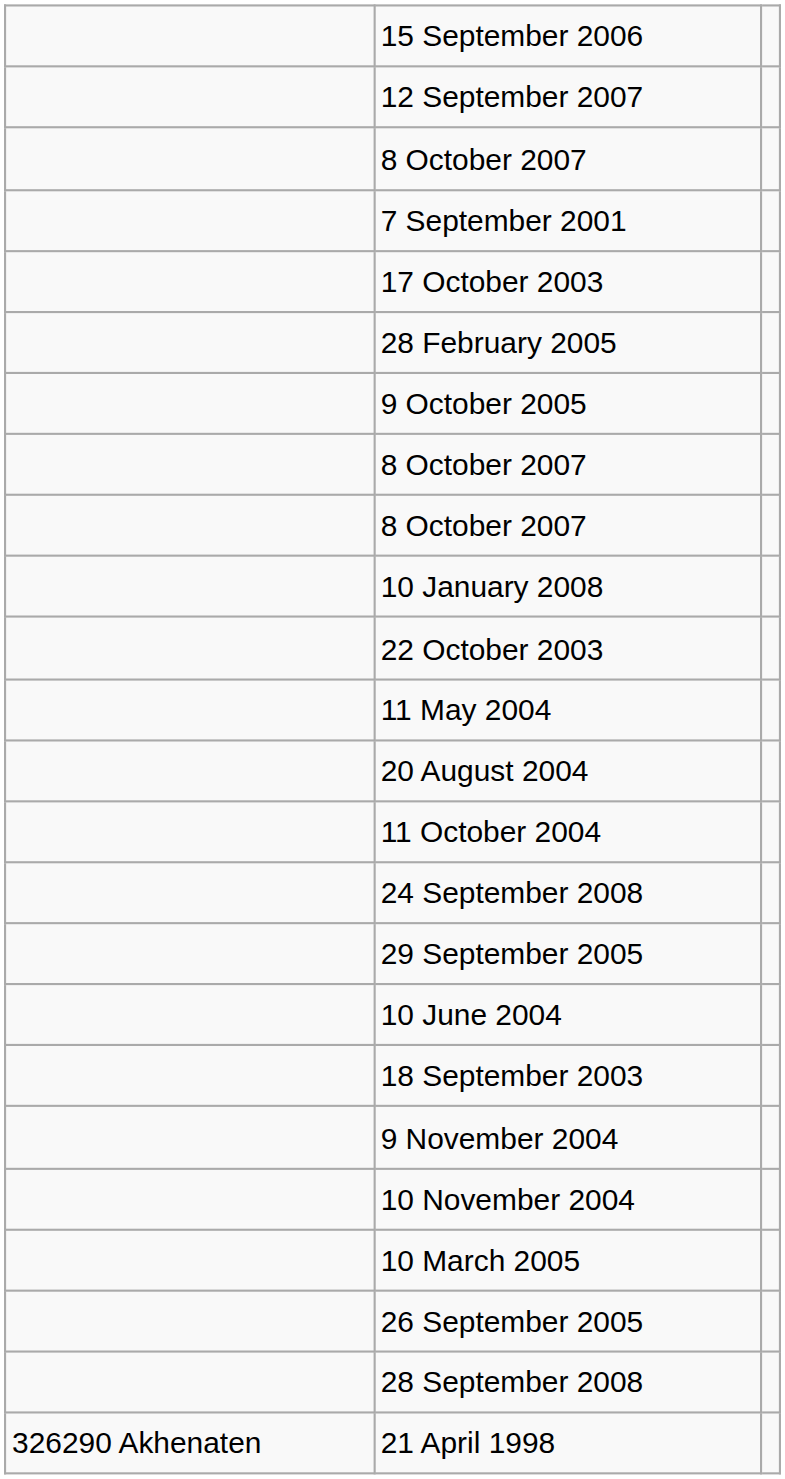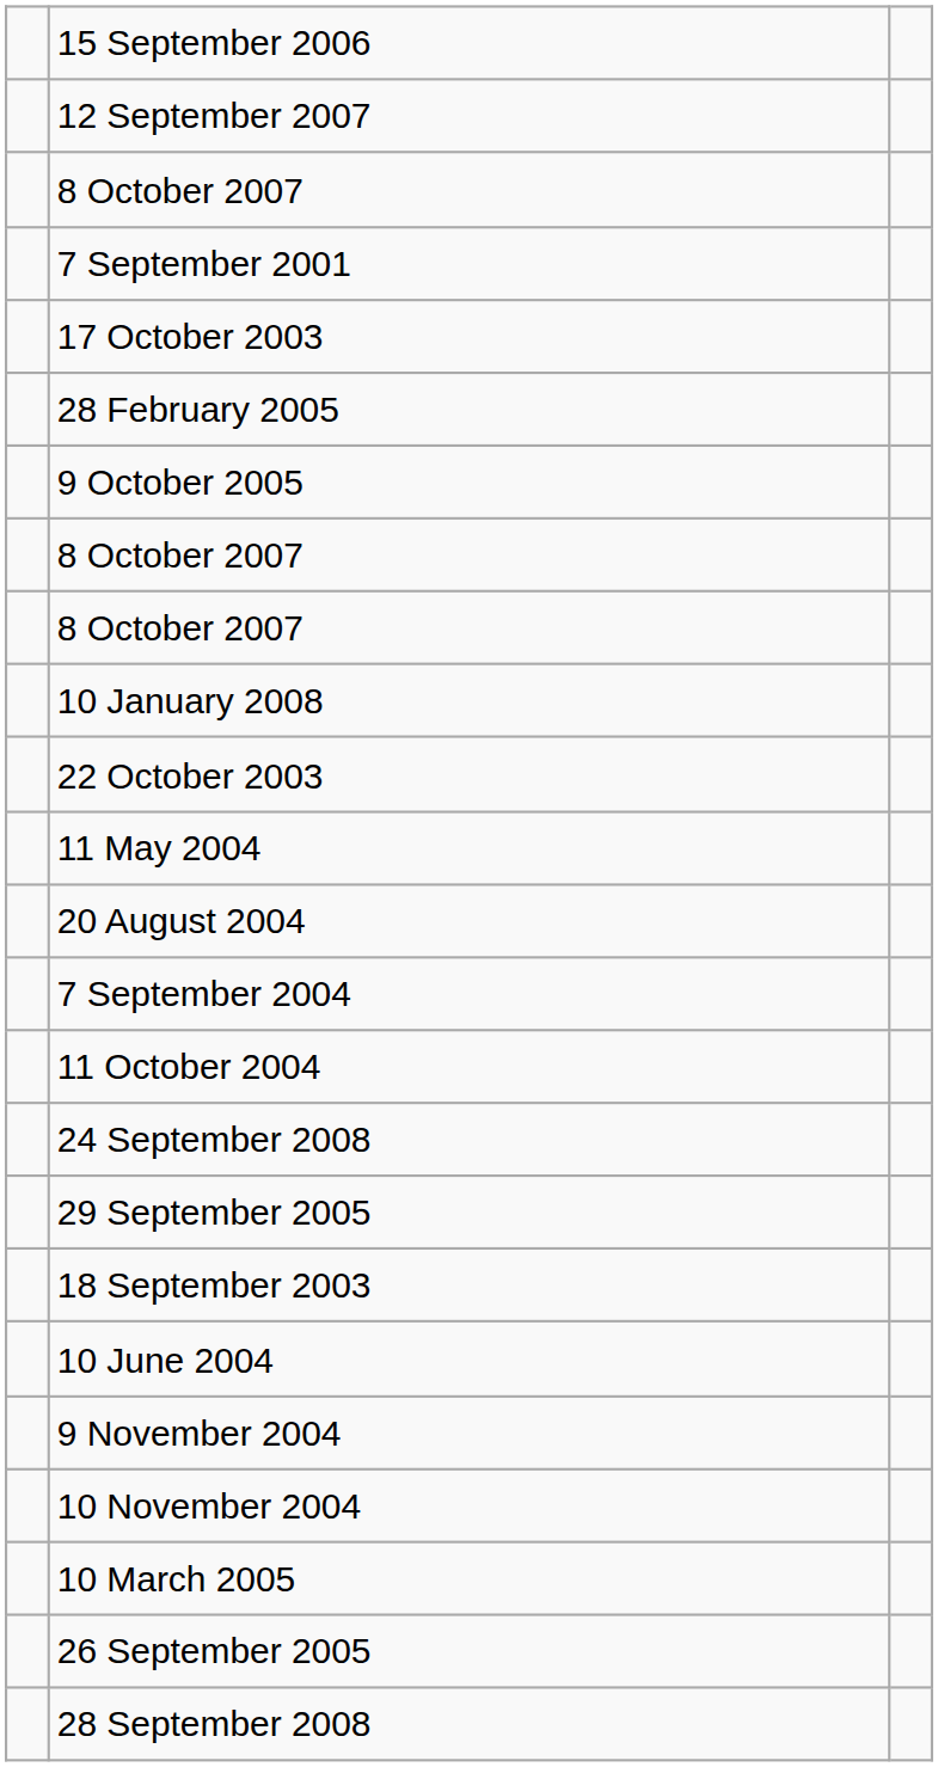+ row: 7 September 2004
rows swapped: 18 September 2003 <-> 10 June 2004
- row: 326290 Akhenaten | 21 April 1998
